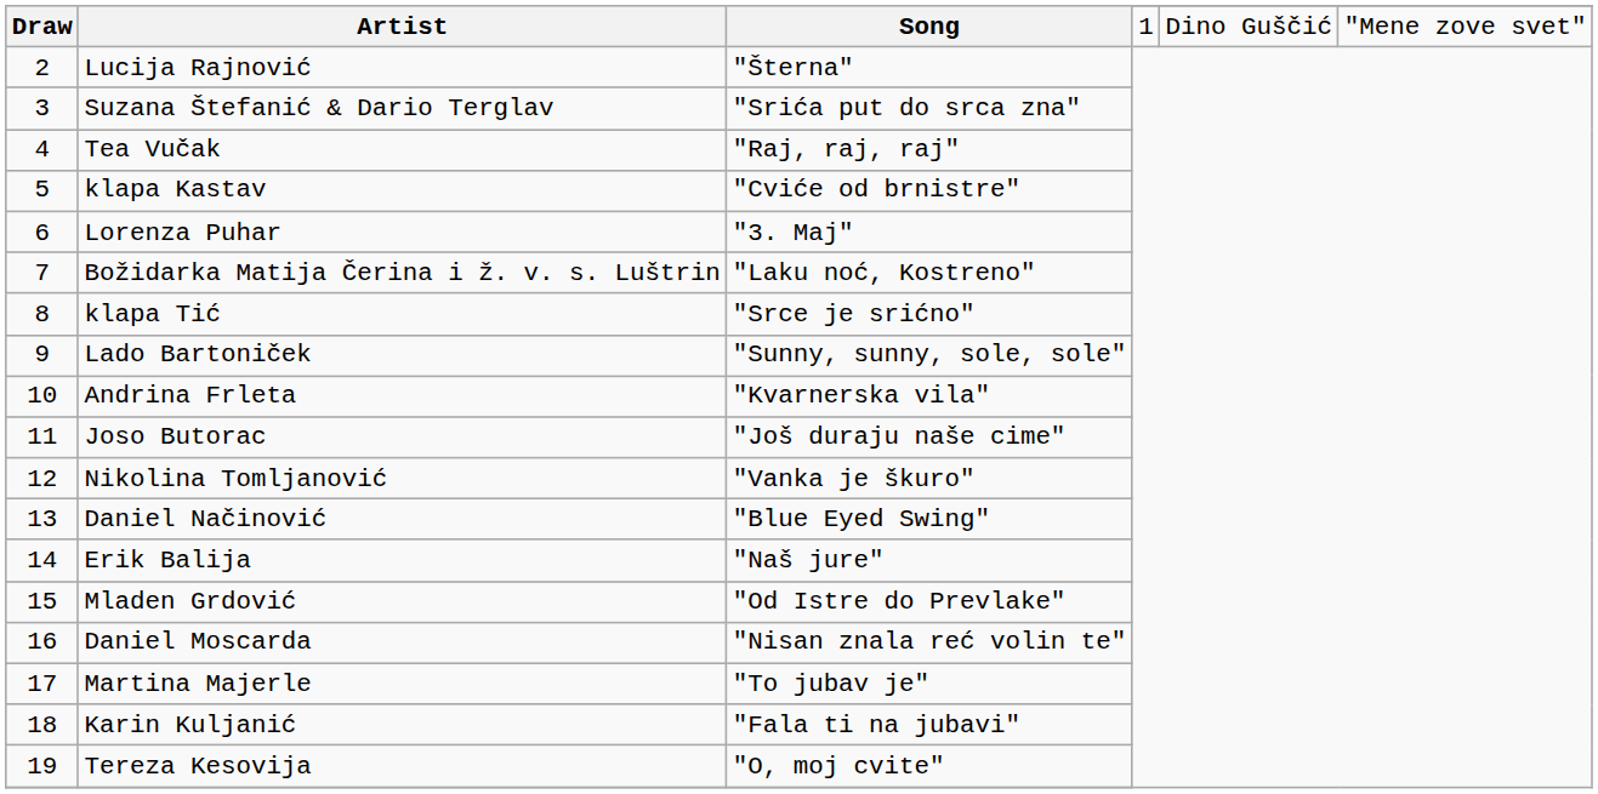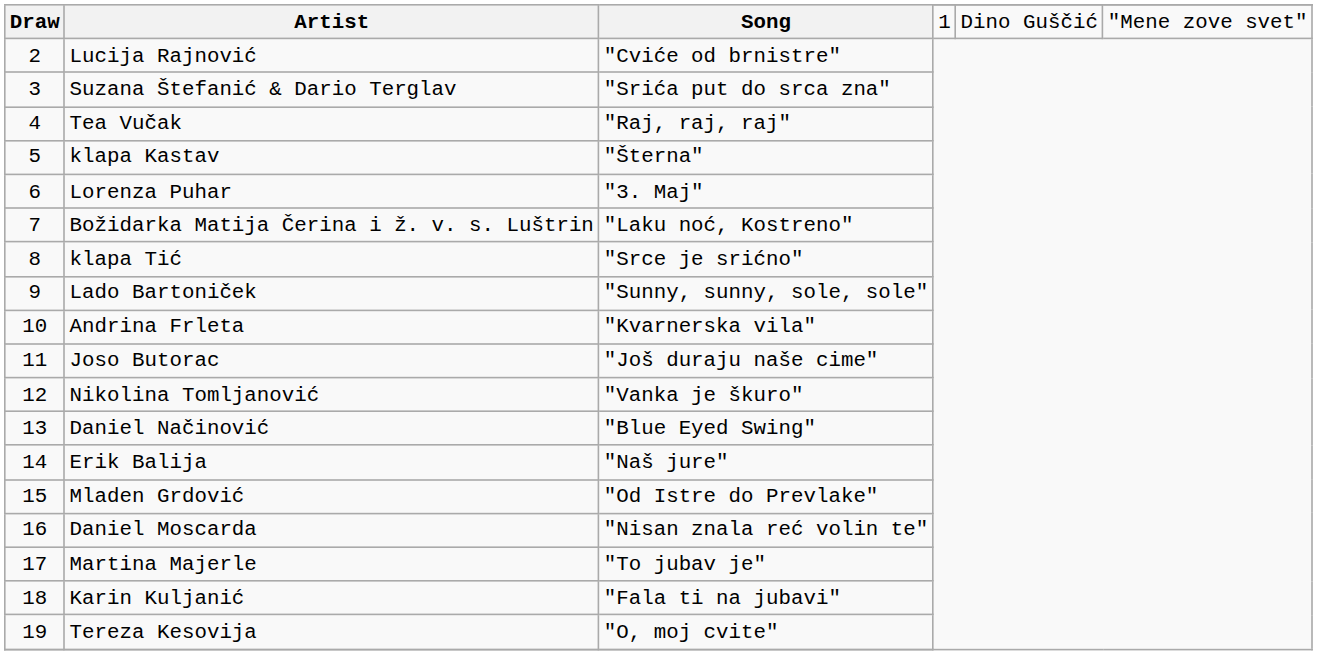Lucija Rajnović | Song: "Šterna" -> "Cviće od brnistre"
klapa Kastav | Song: "Cviće od brnistre" -> "Šterna"
